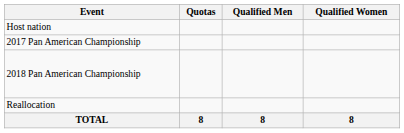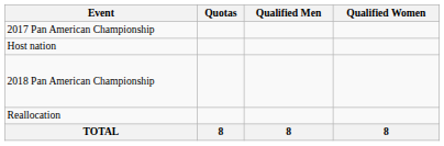rows swapped: Host nation <-> 2017 Pan American Championship
